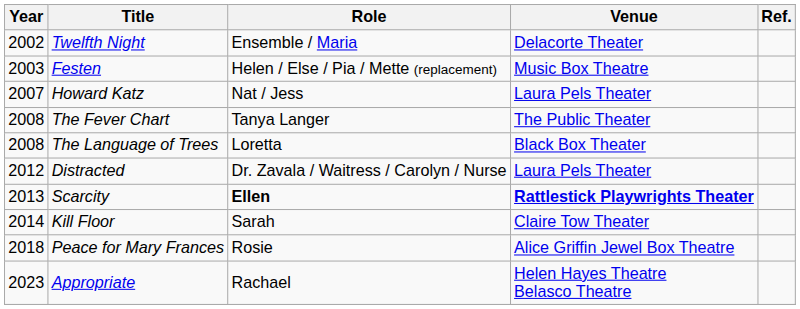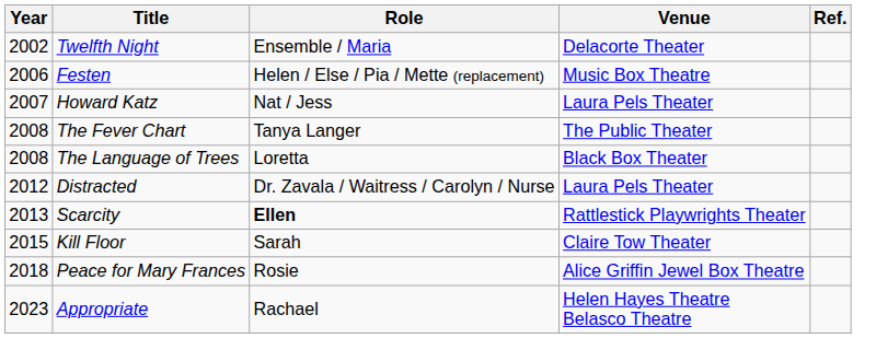Festen | Year: 2003 -> 2006
Scarcity | Venue: bold -> normal
Kill Floor | Year: 2014 -> 2015
